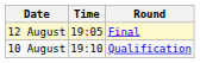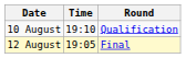rows swapped: 10 August <-> 12 August
